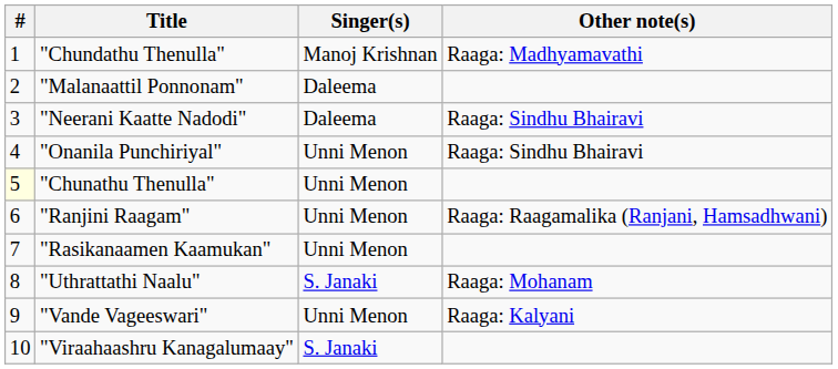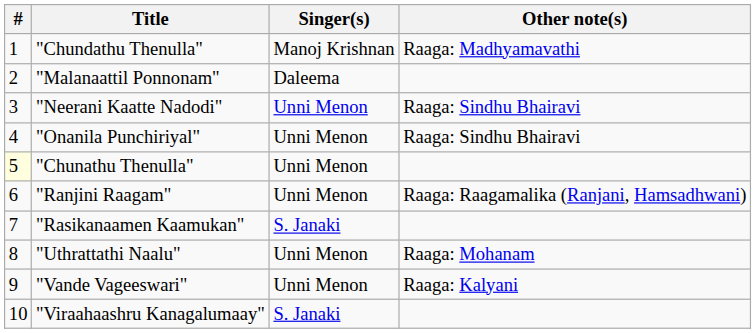"Neerani Kaatte Nadodi" | Singer(s): Daleema -> Unni Menon
"Rasikanaamen Kaamukan" | Singer(s): Unni Menon -> S. Janaki
"Uthrattathi Naalu" | Singer(s): S. Janaki -> Unni Menon
